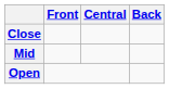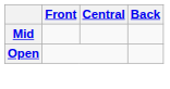- row: Close
